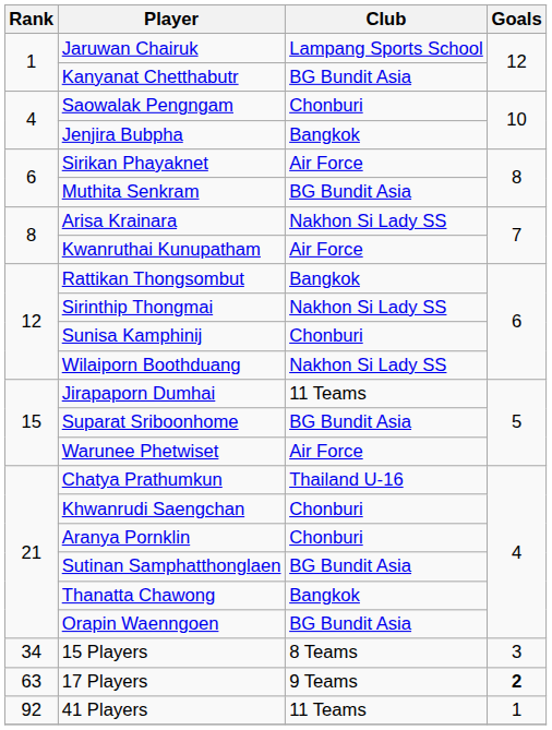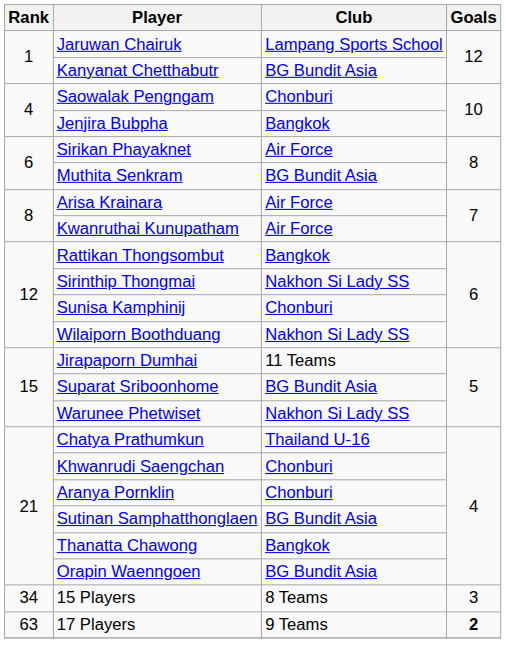Arisa Krainara | Club: Nakhon Si Lady SS -> Air Force
Warunee Phetwiset | Club: Air Force -> Nakhon Si Lady SS
- row: 92 | 41 Players | 11 Teams | 1
